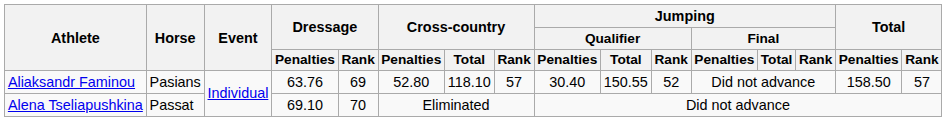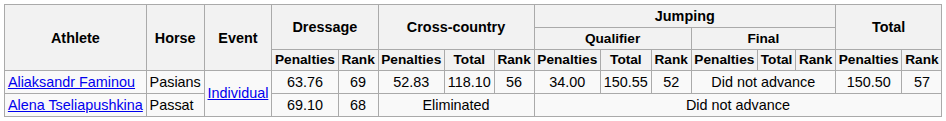Aliaksandr Faminou | Cross-country / Penalties: 52.80 -> 52.83
Aliaksandr Faminou | Cross-country / Rank: 57 -> 56
Aliaksandr Faminou | Jumping / Qualifier / Penalties: 30.40 -> 34.00
Aliaksandr Faminou | Total / Penalties: 158.50 -> 150.50
Alena Tseliapushkina | Dressage / Rank: 70 -> 68
